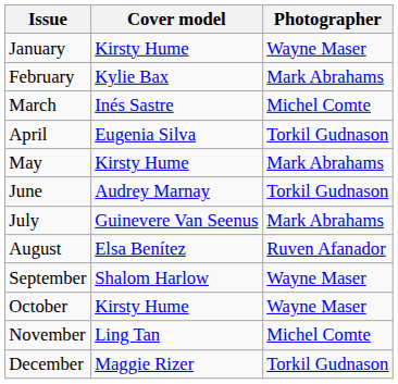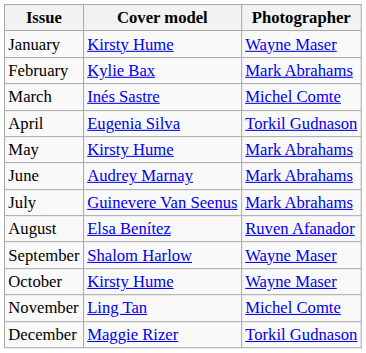June | Photographer: Torkil Gudnason -> Mark Abrahams
